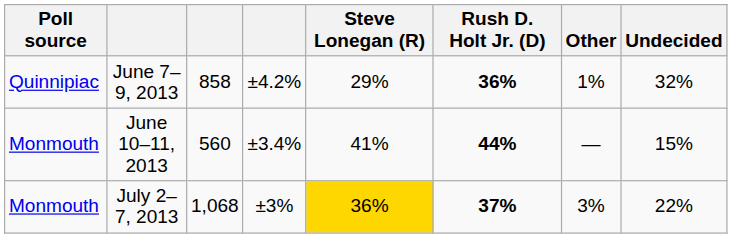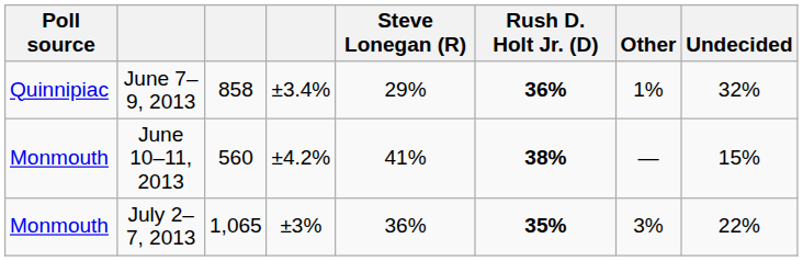June 7–9, 2013 | column 4: ±4.2% -> ±3.4%
June 10–11, 2013 | column 4: ±3.4% -> ±4.2%
June 10–11, 2013 | Rush D. Holt Jr. (D): 44% -> 38%
July 2–7, 2013 | column 3: 1,068 -> 1,065
July 2–7, 2013 | Steve Lonegan (R): gold background -> no background
July 2–7, 2013 | Rush D. Holt Jr. (D): 37% -> 35%
